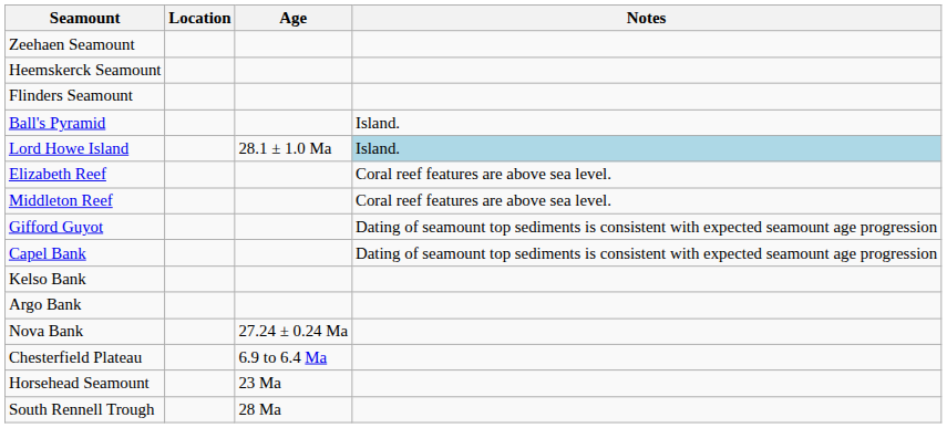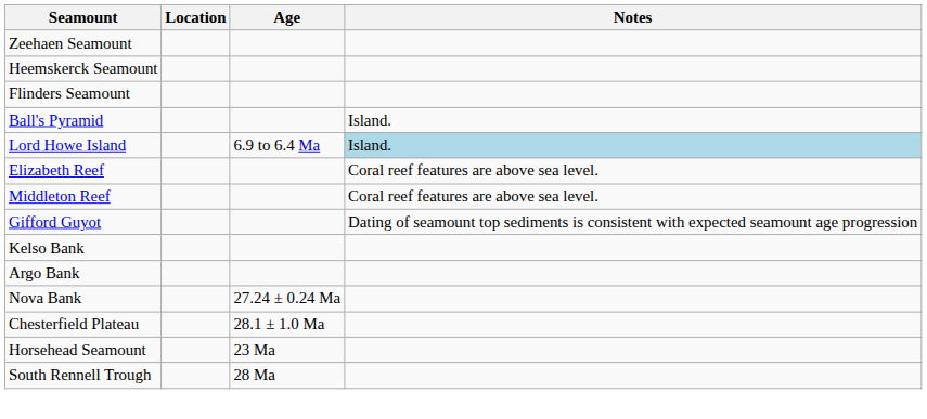Lord Howe Island | Age: 28.1 ± 1.0 Ma -> 6.9 to 6.4 Ma
- row: Capel Bank | Dating of seamount top sediments is consistent with expected seamount age progression
Chesterfield Plateau | Age: 6.9 to 6.4 Ma -> 28.1 ± 1.0 Ma
